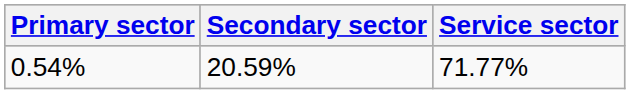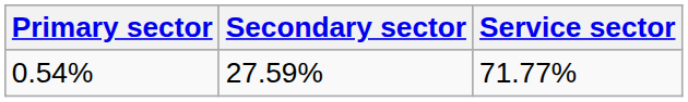0.54% | Secondary sector: 20.59% -> 27.59%
